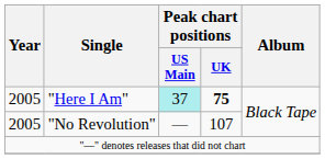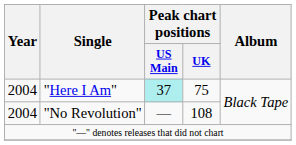"Here I Am" | Year: 2005 -> 2004
"Here I Am" | Peak chart positions / UK: bold -> normal
"No Revolution" | Year: 2005 -> 2004
"No Revolution" | Peak chart positions / UK: 107 -> 108
